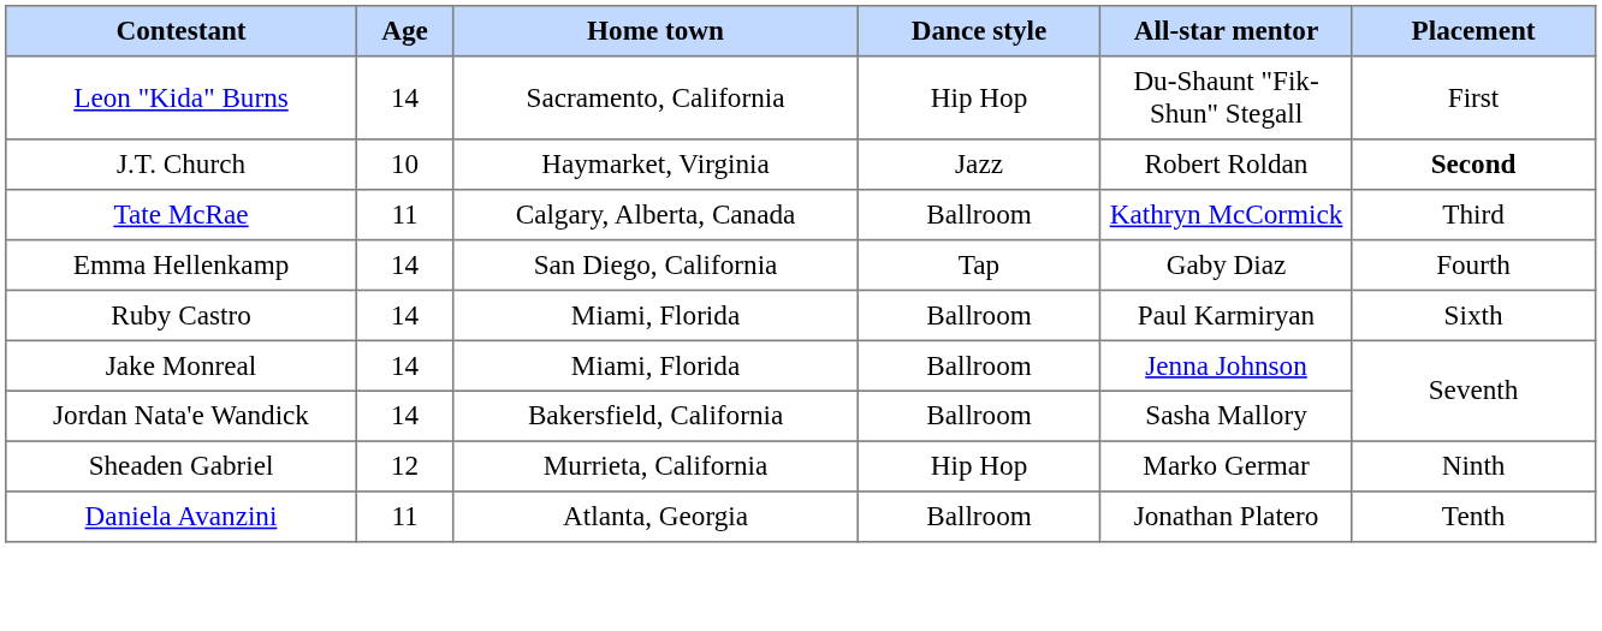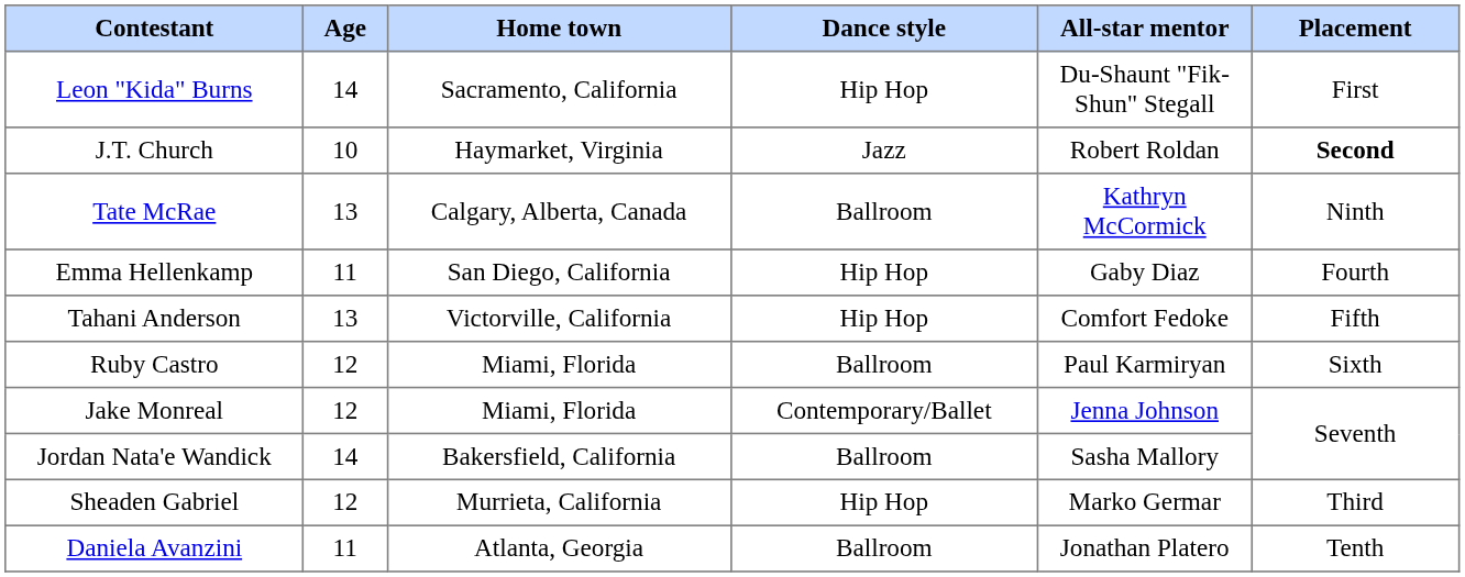Tate McRae | Age: 11 -> 13
Tate McRae | Placement: Third -> Ninth
Emma Hellenkamp | Age: 14 -> 11
Emma Hellenkamp | Dance style: Tap -> Hip Hop
+ row: Tahani Anderson | 13 | Victorville, California | Hip Hop | Comfort Fedoke | Fifth
Ruby Castro | Age: 14 -> 12
Jake Monreal | Age: 14 -> 12
Jake Monreal | Dance style: Ballroom -> Contemporary/Ballet
Sheaden Gabriel | Placement: Ninth -> Third
